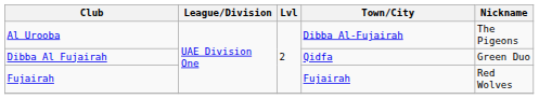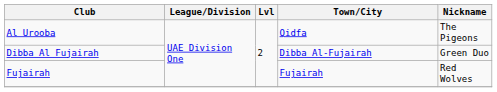Al Urooba | Town/City: Dibba Al-Fujairah -> Qidfa
Dibba Al Fujairah | Town/City: Qidfa -> Dibba Al-Fujairah
